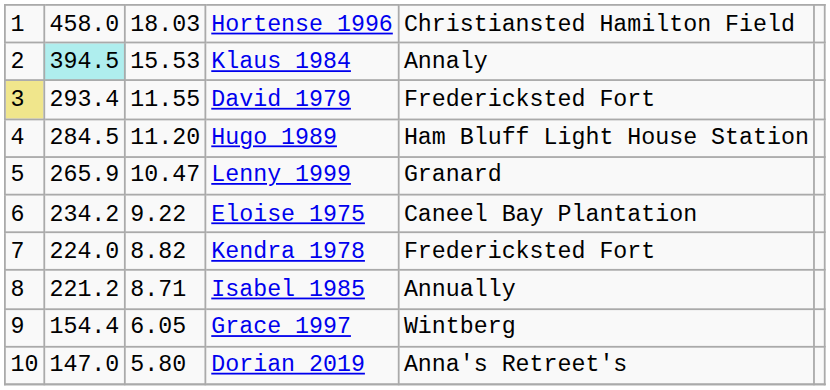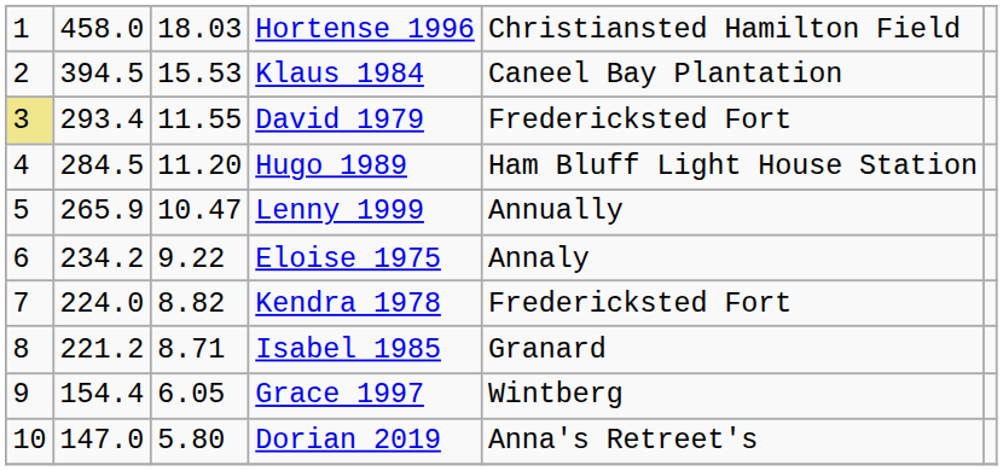Klaus 1984 | column 2: paleturquoise background -> no background
Klaus 1984 | column 5: Annaly -> Caneel Bay Plantation
Lenny 1999 | column 5: Granard -> Annually
Eloise 1975 | column 5: Caneel Bay Plantation -> Annaly
Isabel 1985 | column 5: Annually -> Granard
